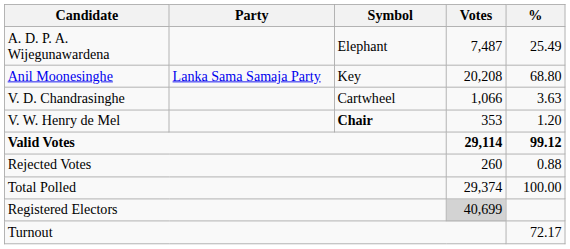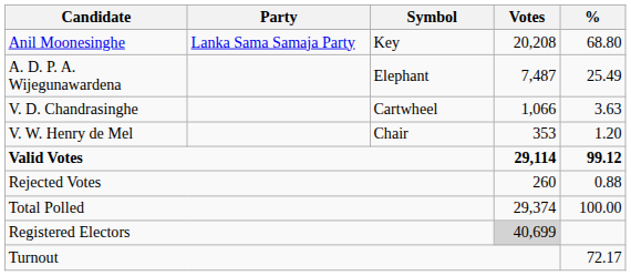rows swapped: Anil Moonesinghe <-> A. D. P. A. Wijegunawardena
V. W. Henry de Mel | Symbol: bold -> normal
